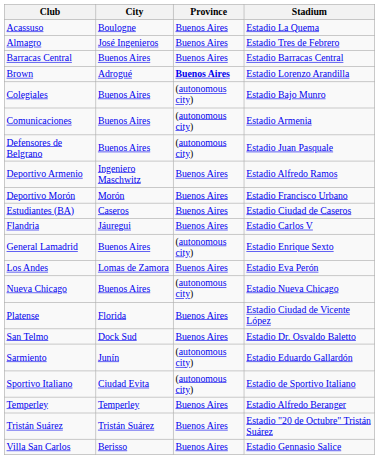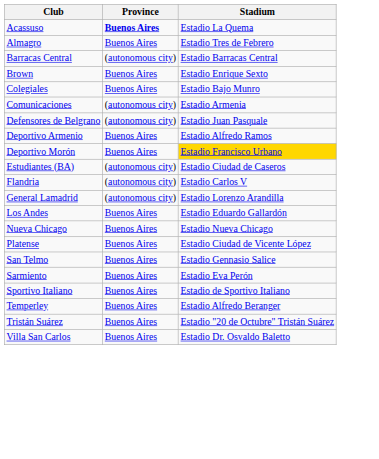- column: City | Boulogne | José Ingenieros | Buenos Aires | Adrogué | Buenos Aires | Buenos Aires | Buenos Aires | Ingeniero Maschwitz | Morón | Caseros | Jáuregui | Buenos Aires | Lomas de Zamora | Buenos Aires | Florida | Dock Sud | Junín | Ciudad Evita | Temperley | Tristán Suárez | Berisso
Acassuso | Province: normal -> bold
Barracas Central | Province: Buenos Aires -> (autonomous city)
Brown | Province: bold -> normal
Brown | Stadium: Estadio Lorenzo Arandilla -> Estadio Enrique Sexto
Colegiales | Province: (autonomous city) -> Buenos Aires
Deportivo Morón | Stadium: no background -> gold background
Estudiantes (BA) | Province: Buenos Aires -> (autonomous city)
Flandria | Province: Buenos Aires -> (autonomous city)
General Lamadrid | Stadium: Estadio Enrique Sexto -> Estadio Lorenzo Arandilla
Los Andes | Stadium: Estadio Eva Perón -> Estadio Eduardo Gallardón
Nueva Chicago | Province: (autonomous city) -> Buenos Aires
San Telmo | Stadium: Estadio Dr. Osvaldo Baletto -> Estadio Gennasio Salice
Sarmiento | Province: (autonomous city) -> Buenos Aires
Sarmiento | Stadium: Estadio Eduardo Gallardón -> Estadio Eva Perón
Sportivo Italiano | Province: (autonomous city) -> Buenos Aires
Villa San Carlos | Stadium: Estadio Gennasio Salice -> Estadio Dr. Osvaldo Baletto
